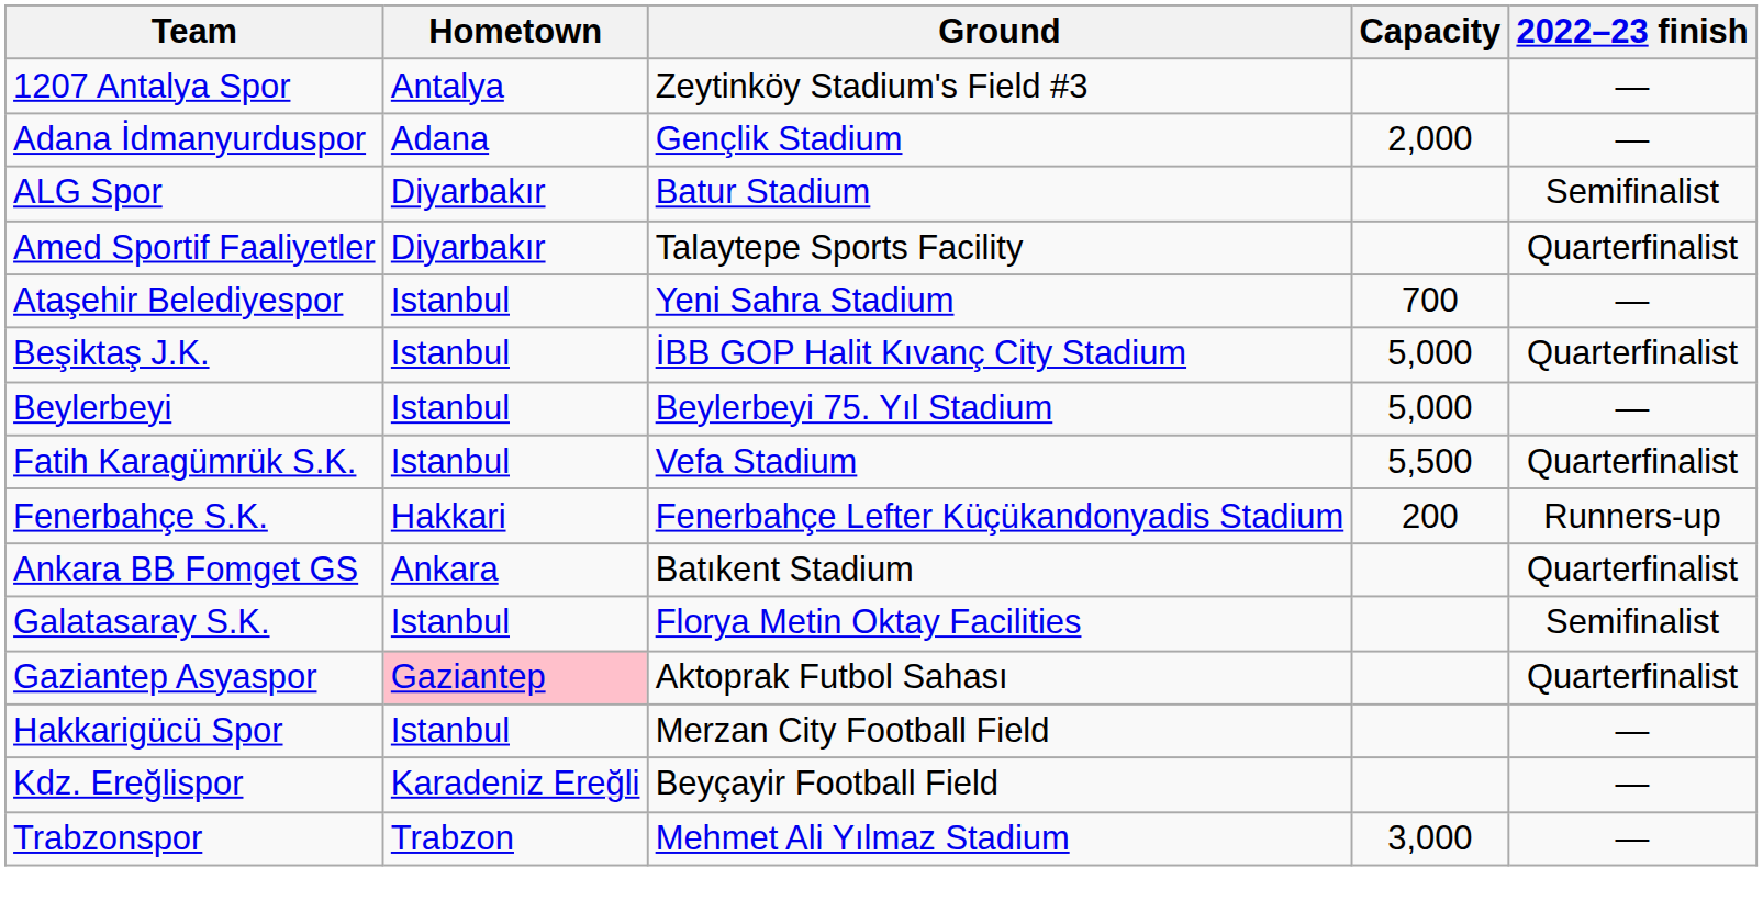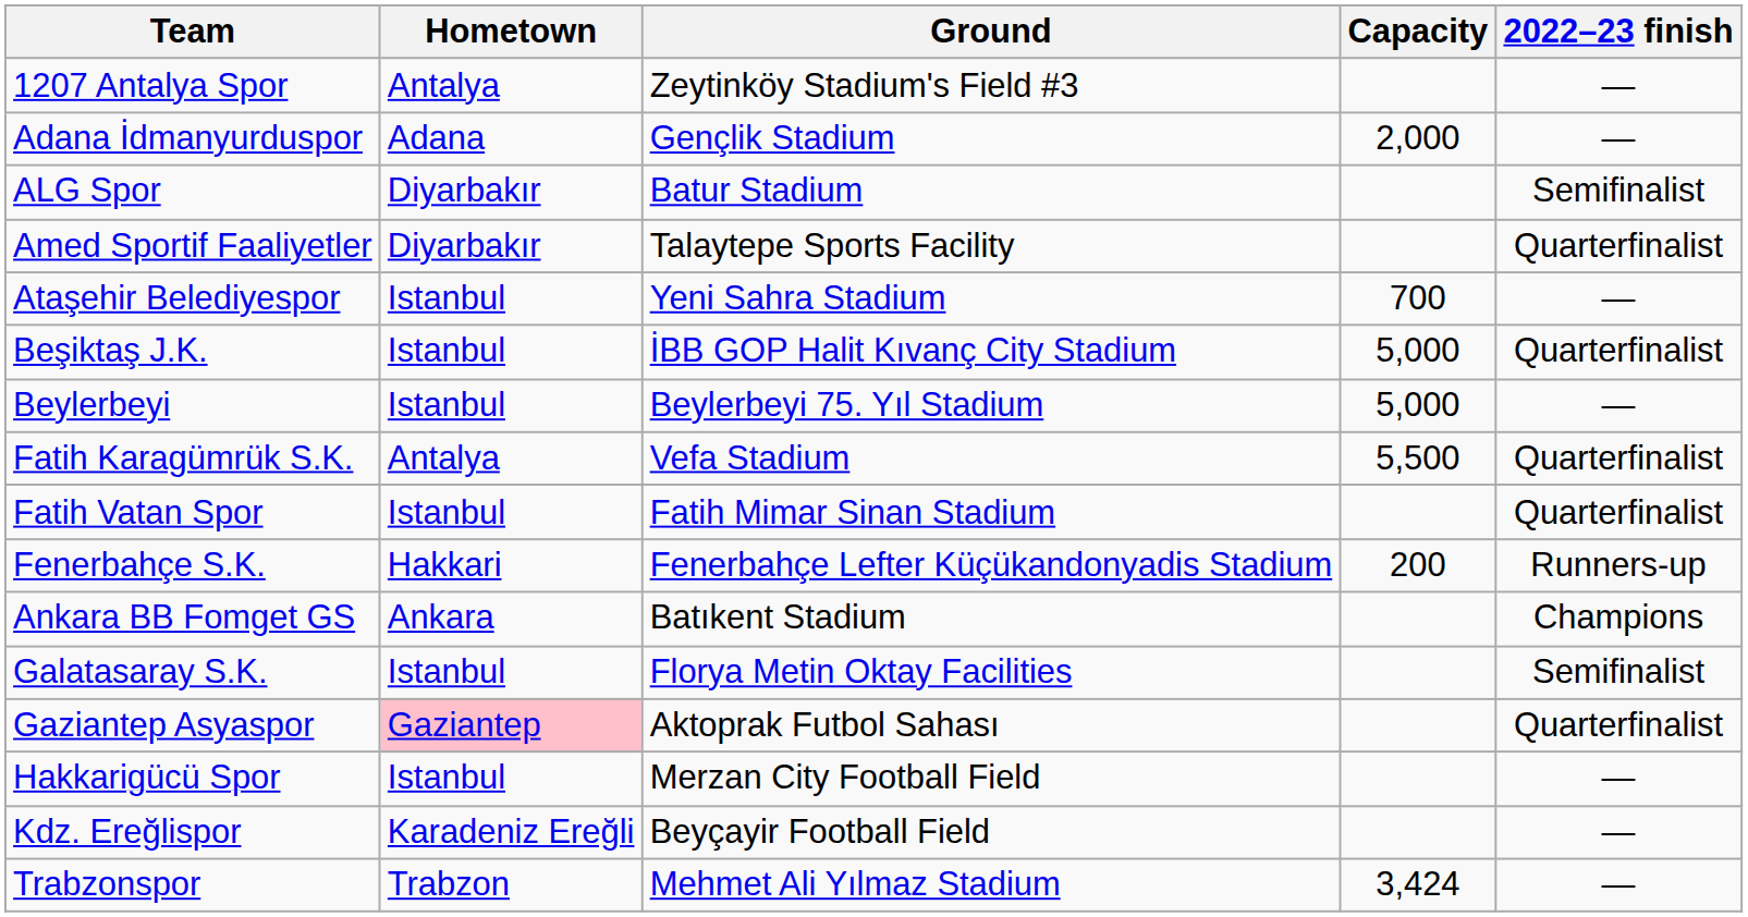Fatih Karagümrük S.K. | Hometown: Istanbul -> Antalya
+ row: Fatih Vatan Spor | Istanbul | Fatih Mimar Sinan Stadium | Quarterfinalist
Ankara BB Fomget GS | 2022–23 finish: Quarterfinalist -> Champions
Trabzonspor | Capacity: 3,000 -> 3,424
